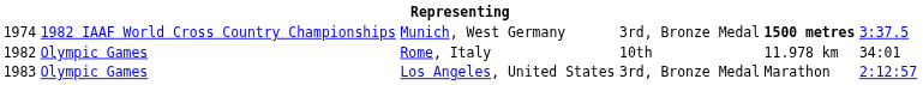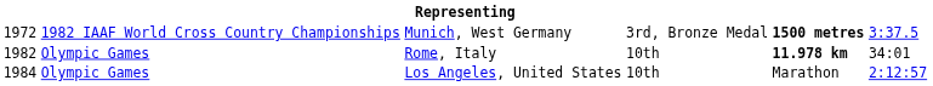Munich, West Germany | column 1: 1974 -> 1972
Rome, Italy | column 5: normal -> bold
Los Angeles, United States | column 1: 1983 -> 1984
Los Angeles, United States | column 4: 3rd, Bronze Medal -> 10th
